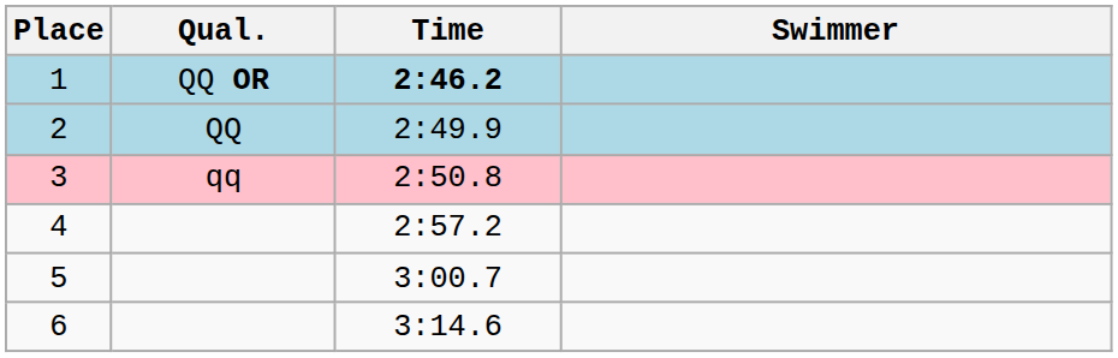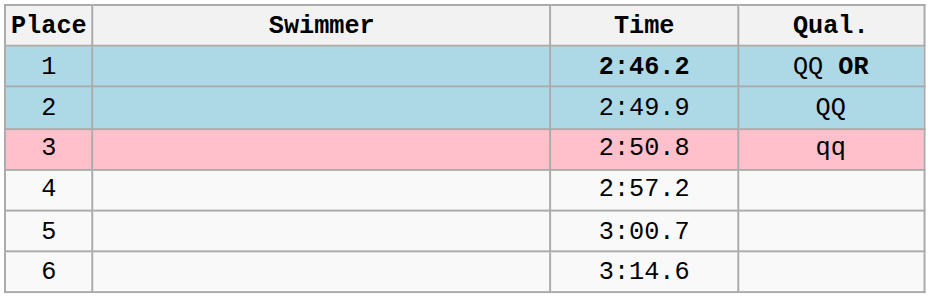columns swapped: Swimmer <-> Qual.
